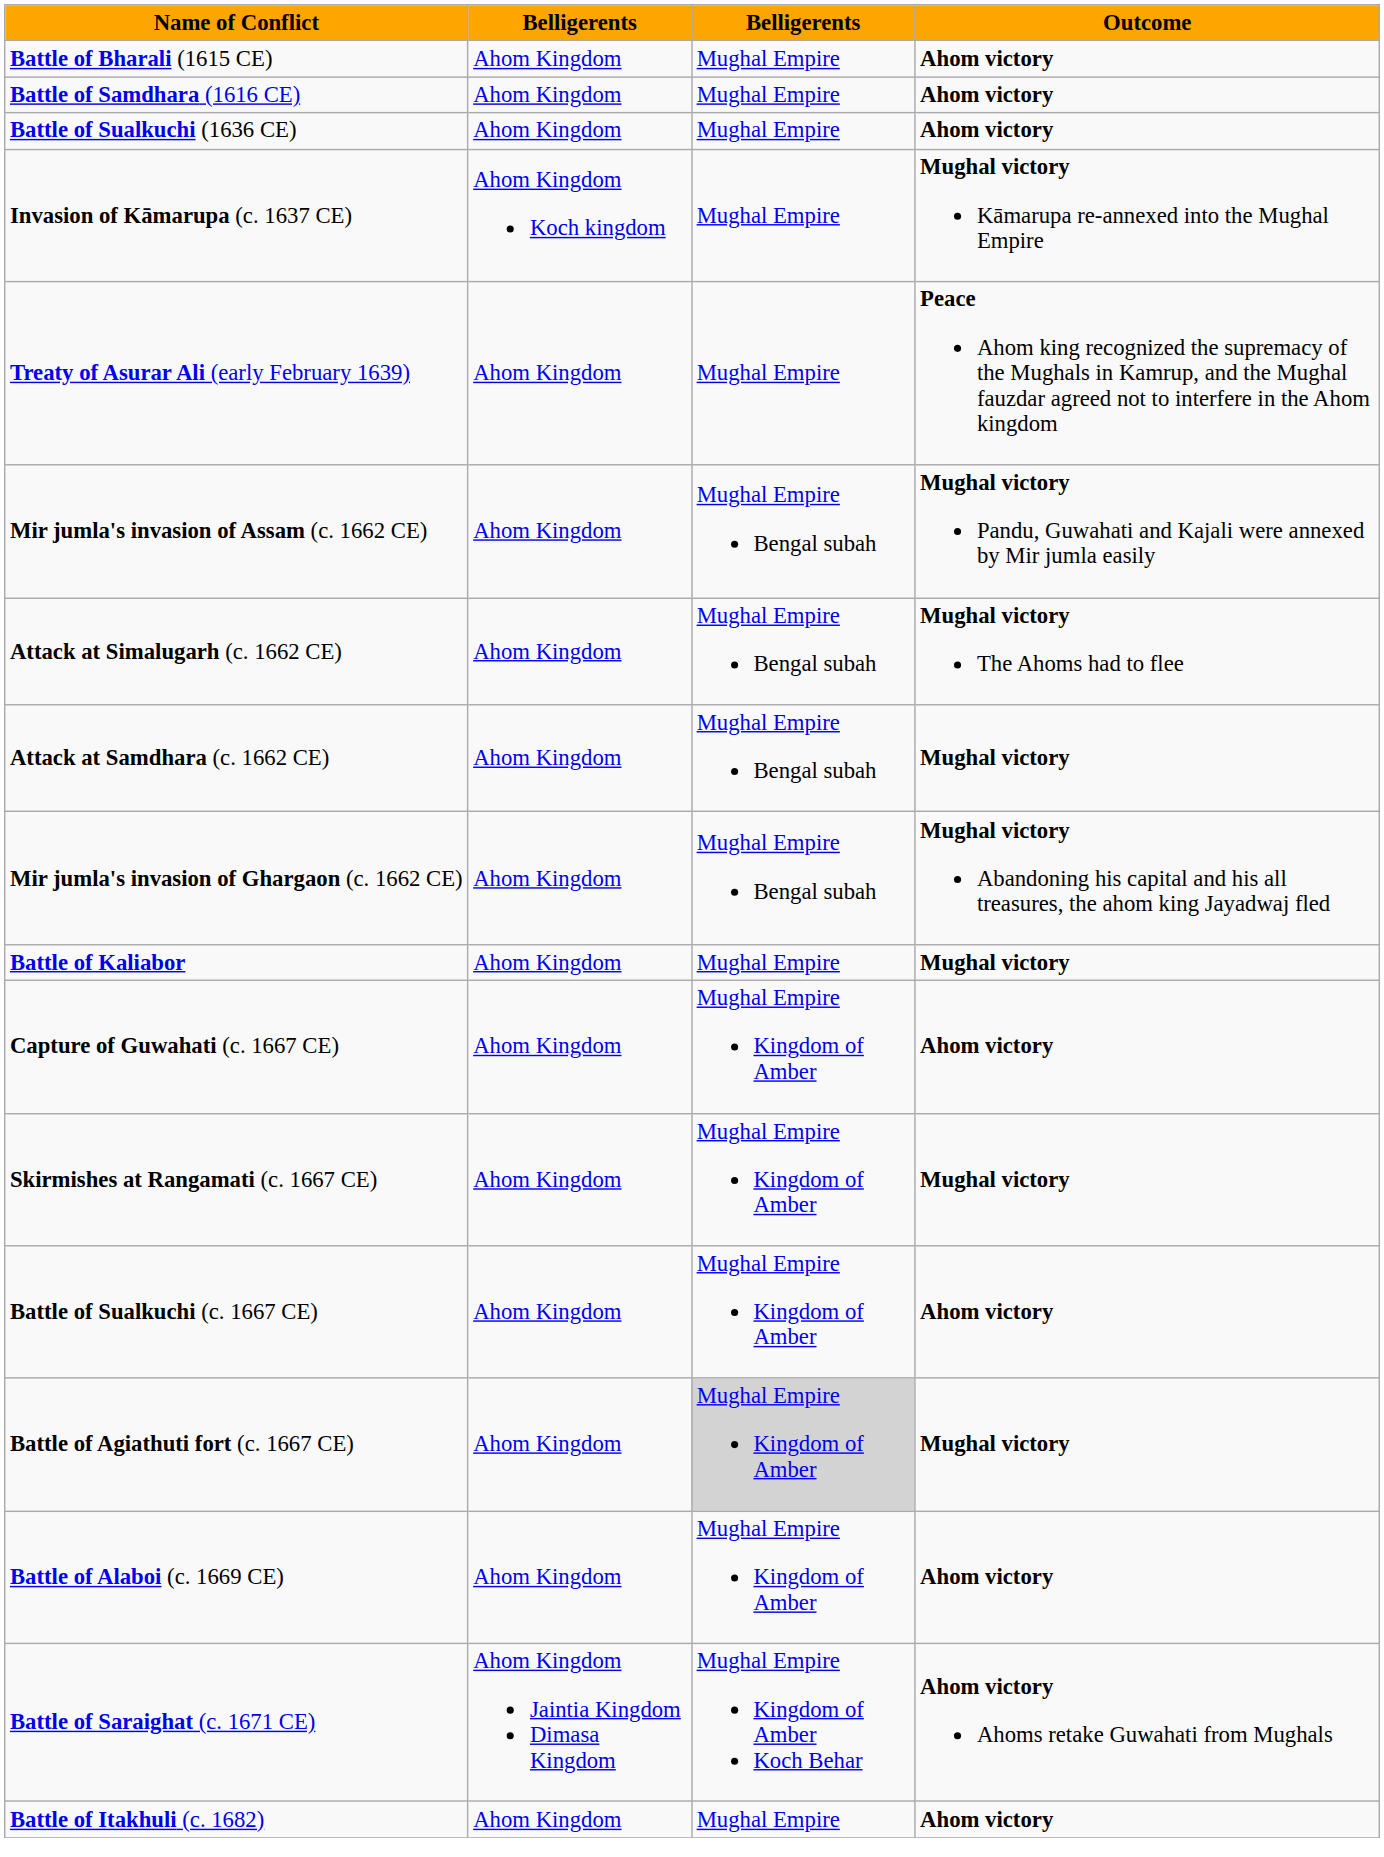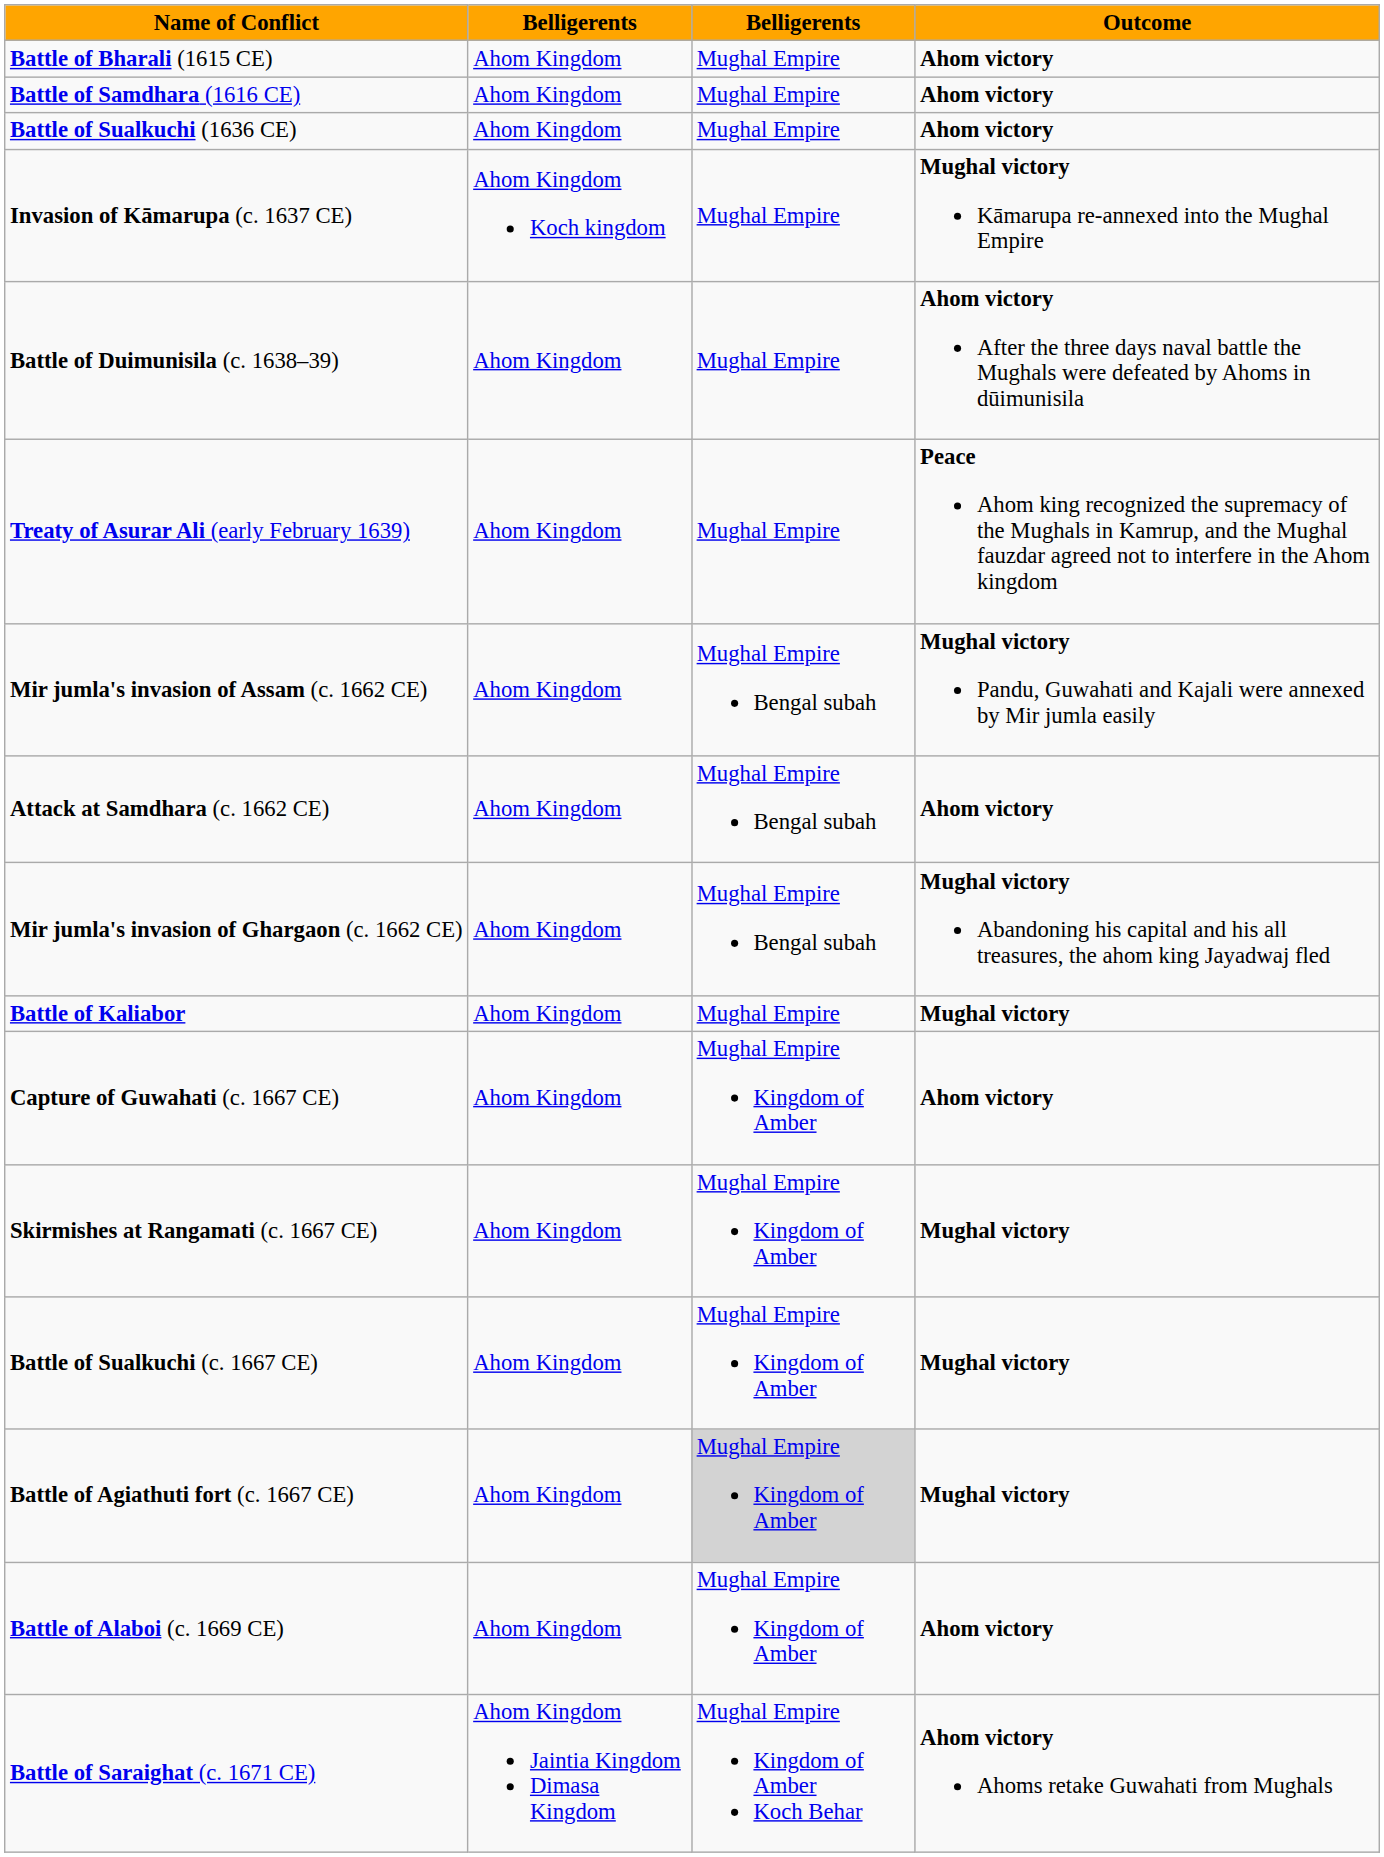+ row: Battle of Duimunisila (c. 1638–39) | Ahom Kingdom | Mughal Empire | Ahom victory After the three days naval battle the Mughals were defeated by Ahoms in dūimunisila
- row: Attack at Simalugarh (c. 1662 CE) | Ahom Kingdom | Mughal Empire Bengal subah | Mughal victory The Ahoms had to flee
Attack at Samdhara (c. 1662 CE) | Outcome: Mughal victory -> Ahom victory
Battle of Sualkuchi (c. 1667 CE) | Outcome: Ahom victory -> Mughal victory
- row: Battle of Itakhuli (c. 1682) | Ahom Kingdom | Mughal Empire | Ahom victory
